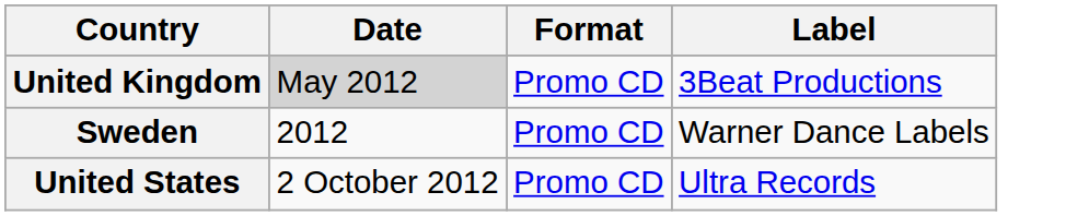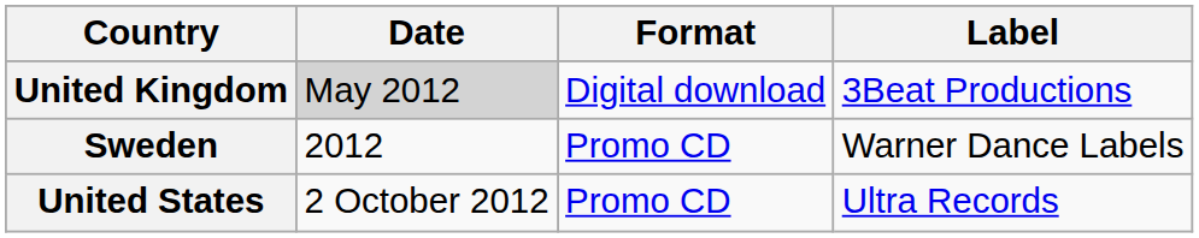United Kingdom | Format: Promo CD -> Digital download
